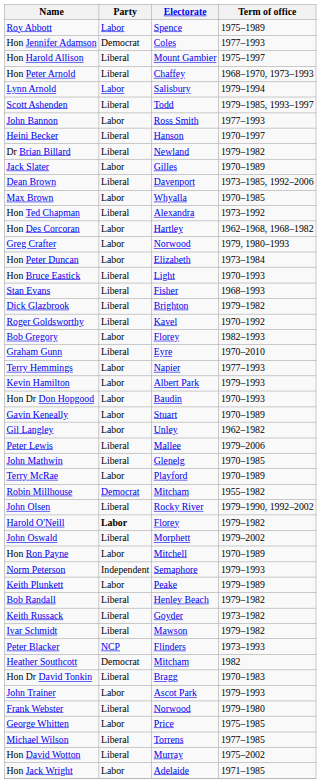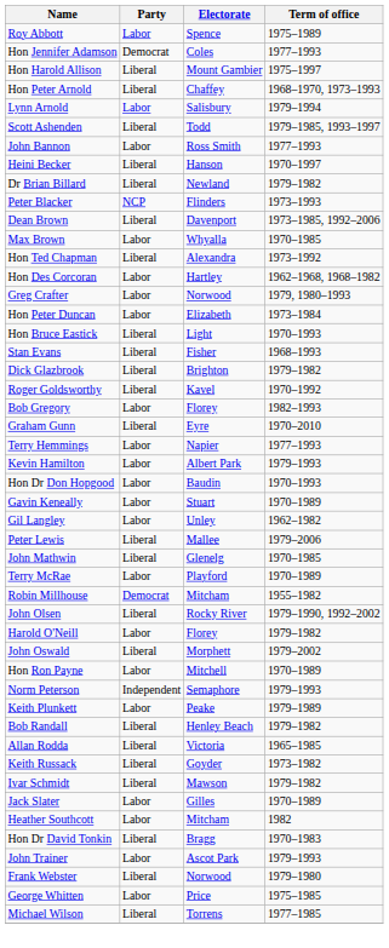rows swapped: Peter Blacker <-> Jack Slater
Harold O'Neill | Party: bold -> normal
+ row: Allan Rodda | Liberal | Victoria | 1965–1985
Heather Southcott | Party: Democrat -> Labor
- row: Hon David Wotton | Liberal | Murray | 1975–2002
- row: Hon Jack Wright | Labor | Adelaide | 1971–1985
